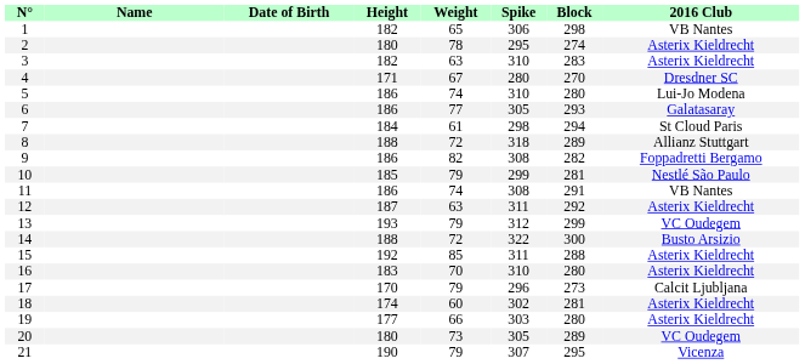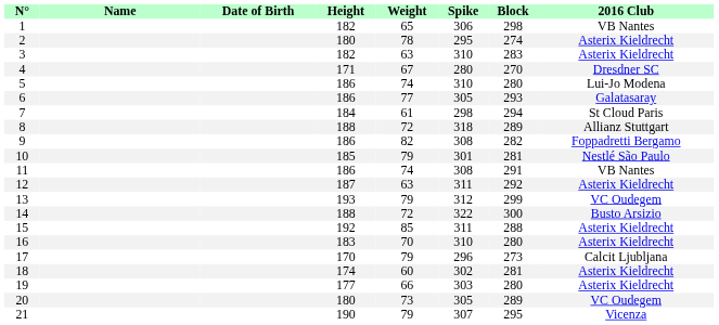10 | Spike: 299 -> 301
